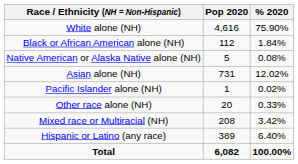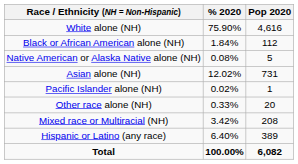columns swapped: Pop 2020 <-> % 2020
